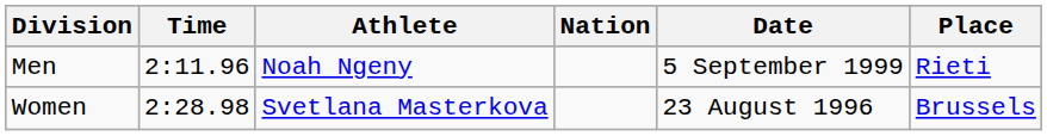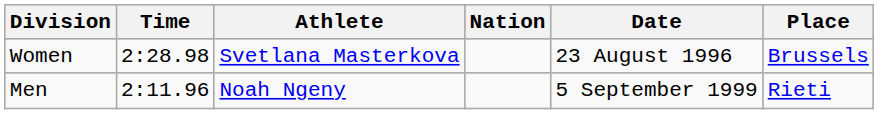rows swapped: Men <-> Women
